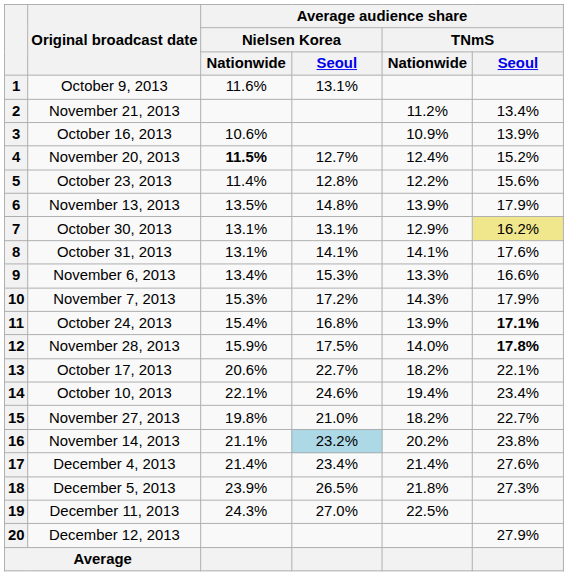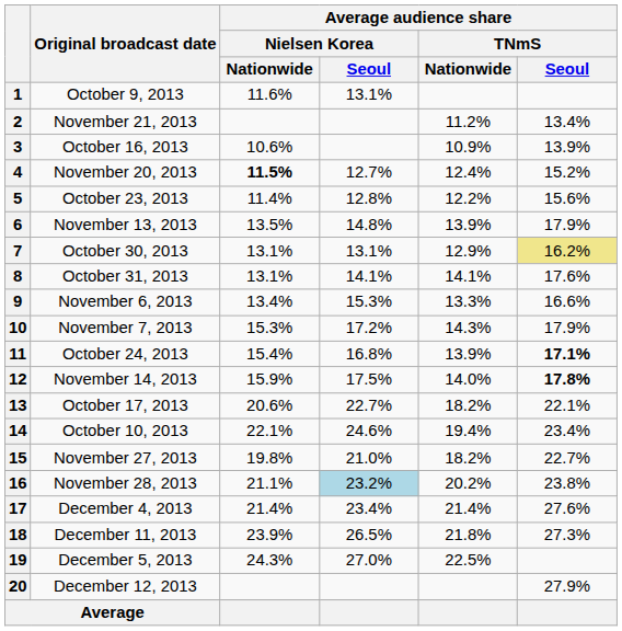12 | Original broadcast date: November 28, 2013 -> November 14, 2013
16 | Original broadcast date: November 14, 2013 -> November 28, 2013
18 | Original broadcast date: December 5, 2013 -> December 11, 2013
19 | Original broadcast date: December 11, 2013 -> December 5, 2013
